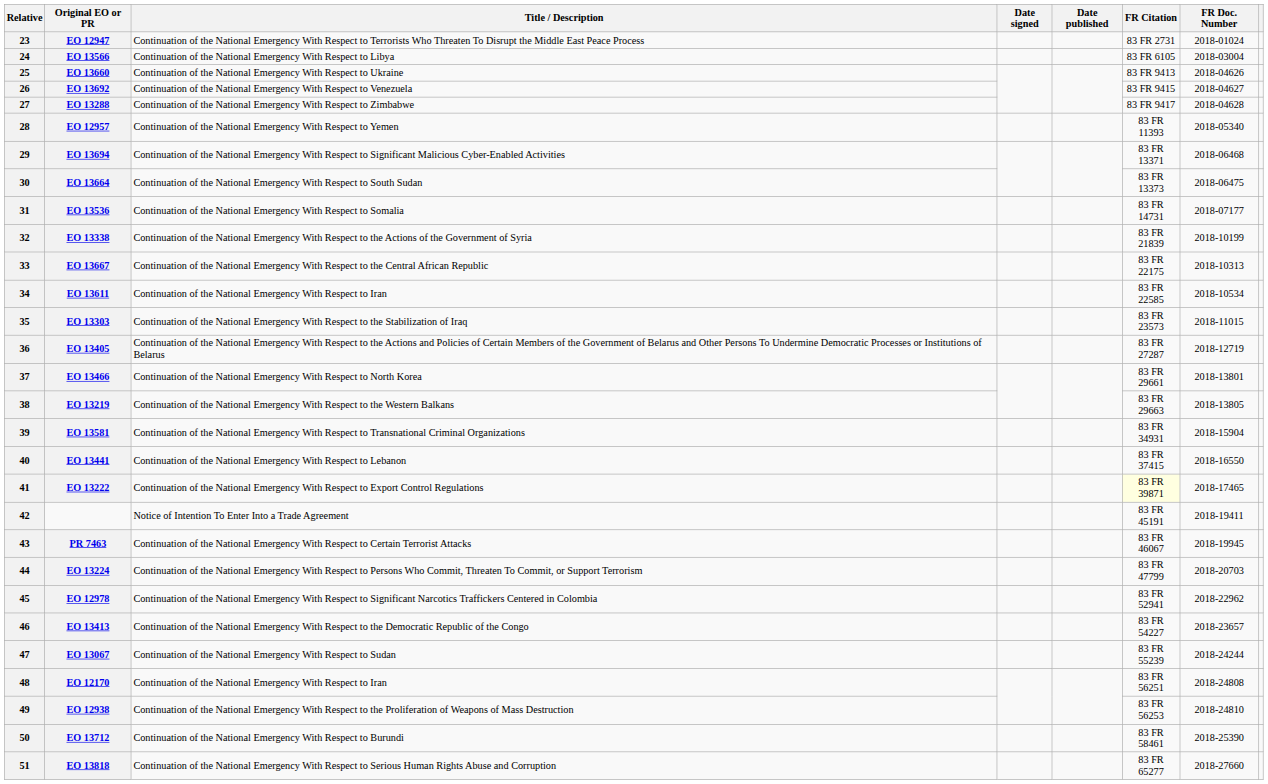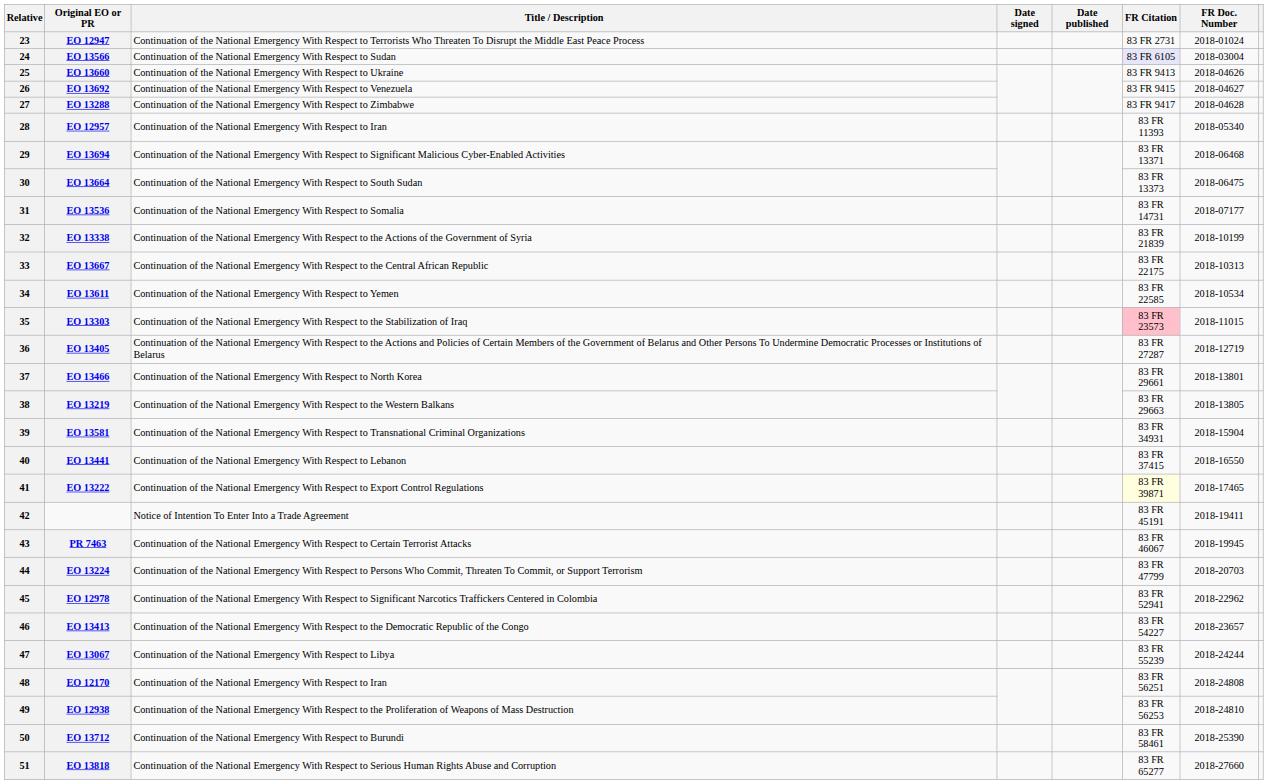EO 13566 | Title / Description: Continuation of the National Emergency With Respect to Libya -> Continuation of the National Emergency With Respect to Sudan
EO 13566 | FR Citation: no background -> lavender background
EO 12957 | Title / Description: Continuation of the National Emergency With Respect to Yemen -> Continuation of the National Emergency With Respect to Iran
EO 13611 | Title / Description: Continuation of the National Emergency With Respect to Iran -> Continuation of the National Emergency With Respect to Yemen
EO 13303 | FR Citation: no background -> pink background
EO 13067 | Title / Description: Continuation of the National Emergency With Respect to Sudan -> Continuation of the National Emergency With Respect to Libya
